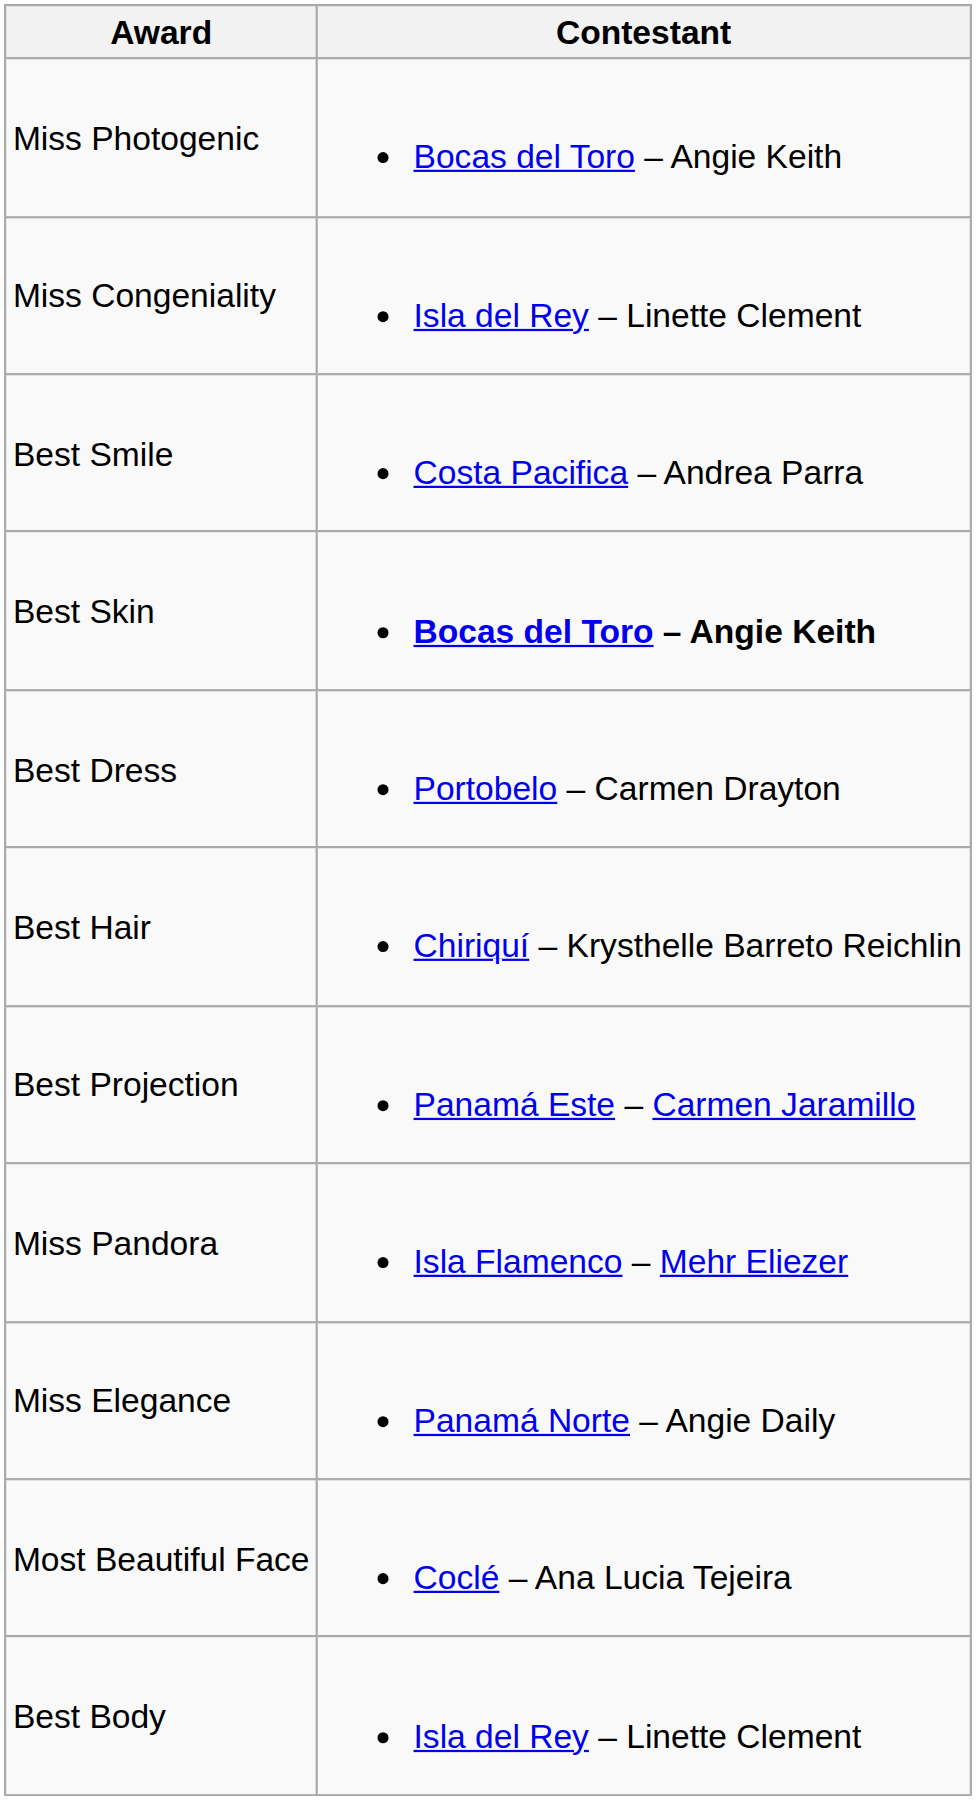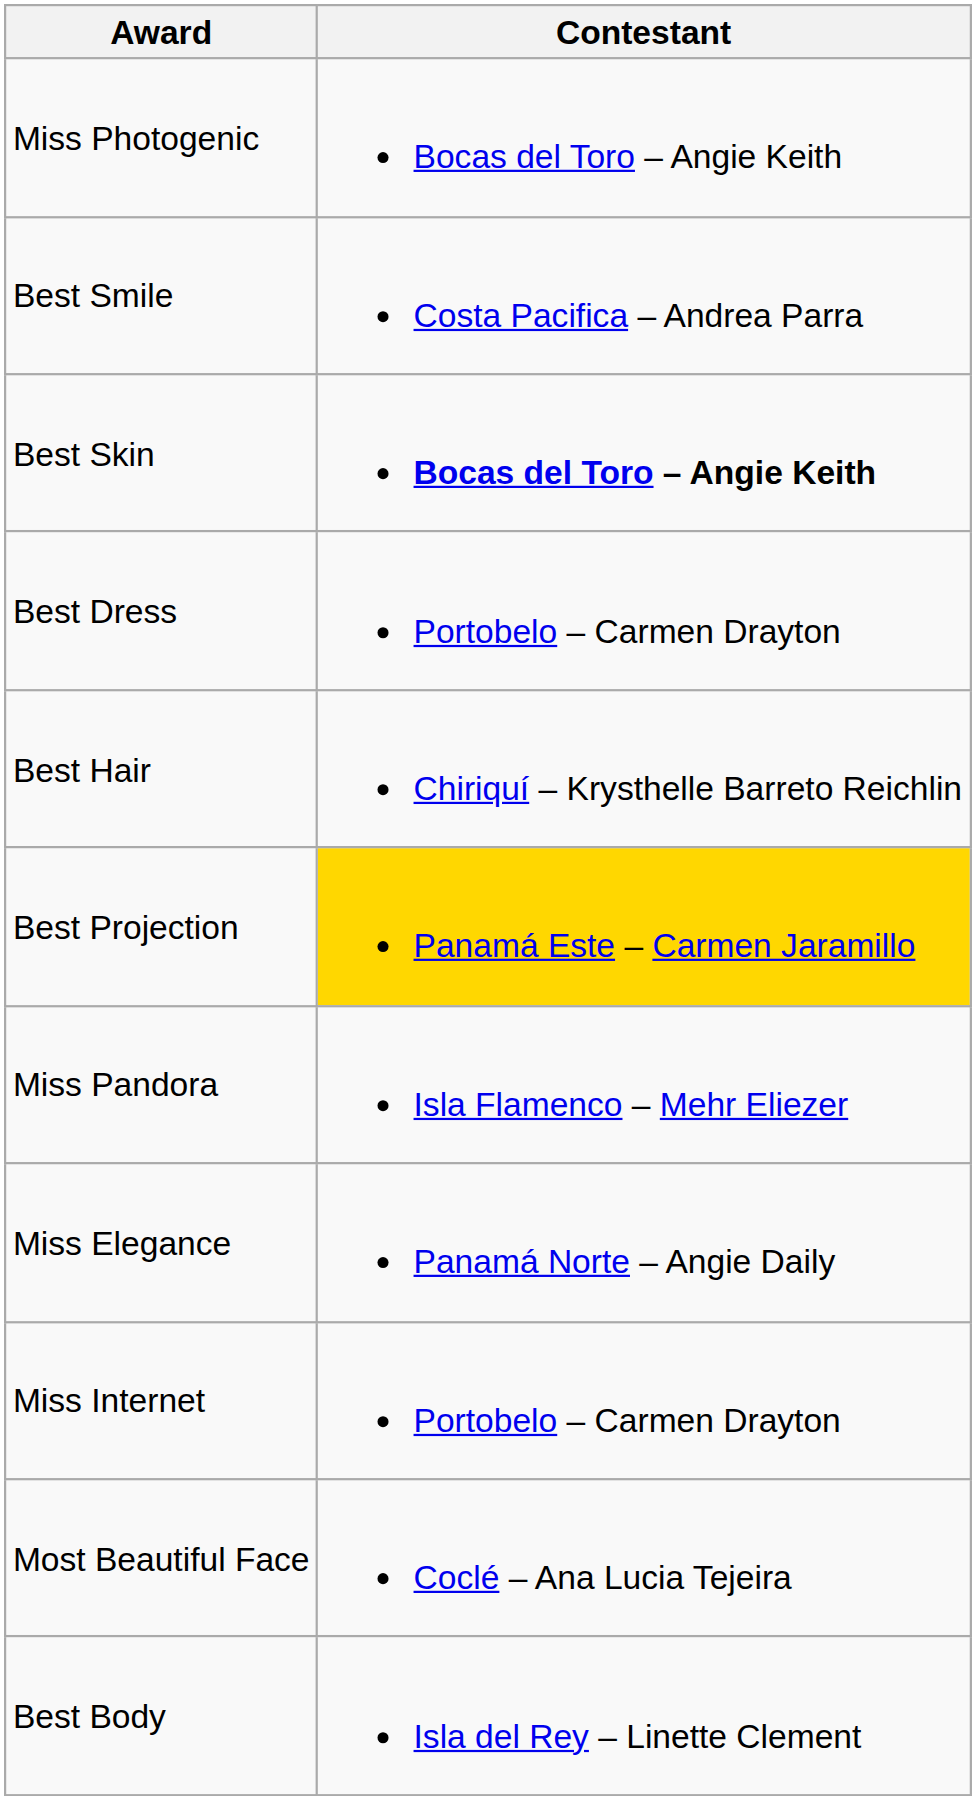- row: Miss Congeniality | Isla del Rey – Linette Clement
Best Projection | Contestant: no background -> gold background
+ row: Miss Internet | Portobelo – Carmen Drayton
